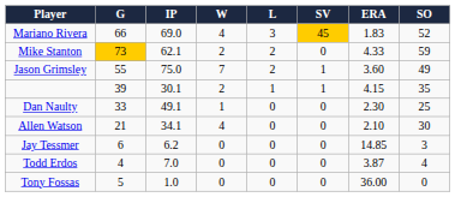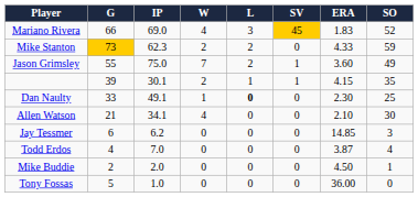Mike Stanton | IP: 62.1 -> 62.3
Dan Naulty | L: normal -> bold
+ row: Mike Buddie | 2 | 2.0 | 0 | 0 | 0 | 4.50 | 1
